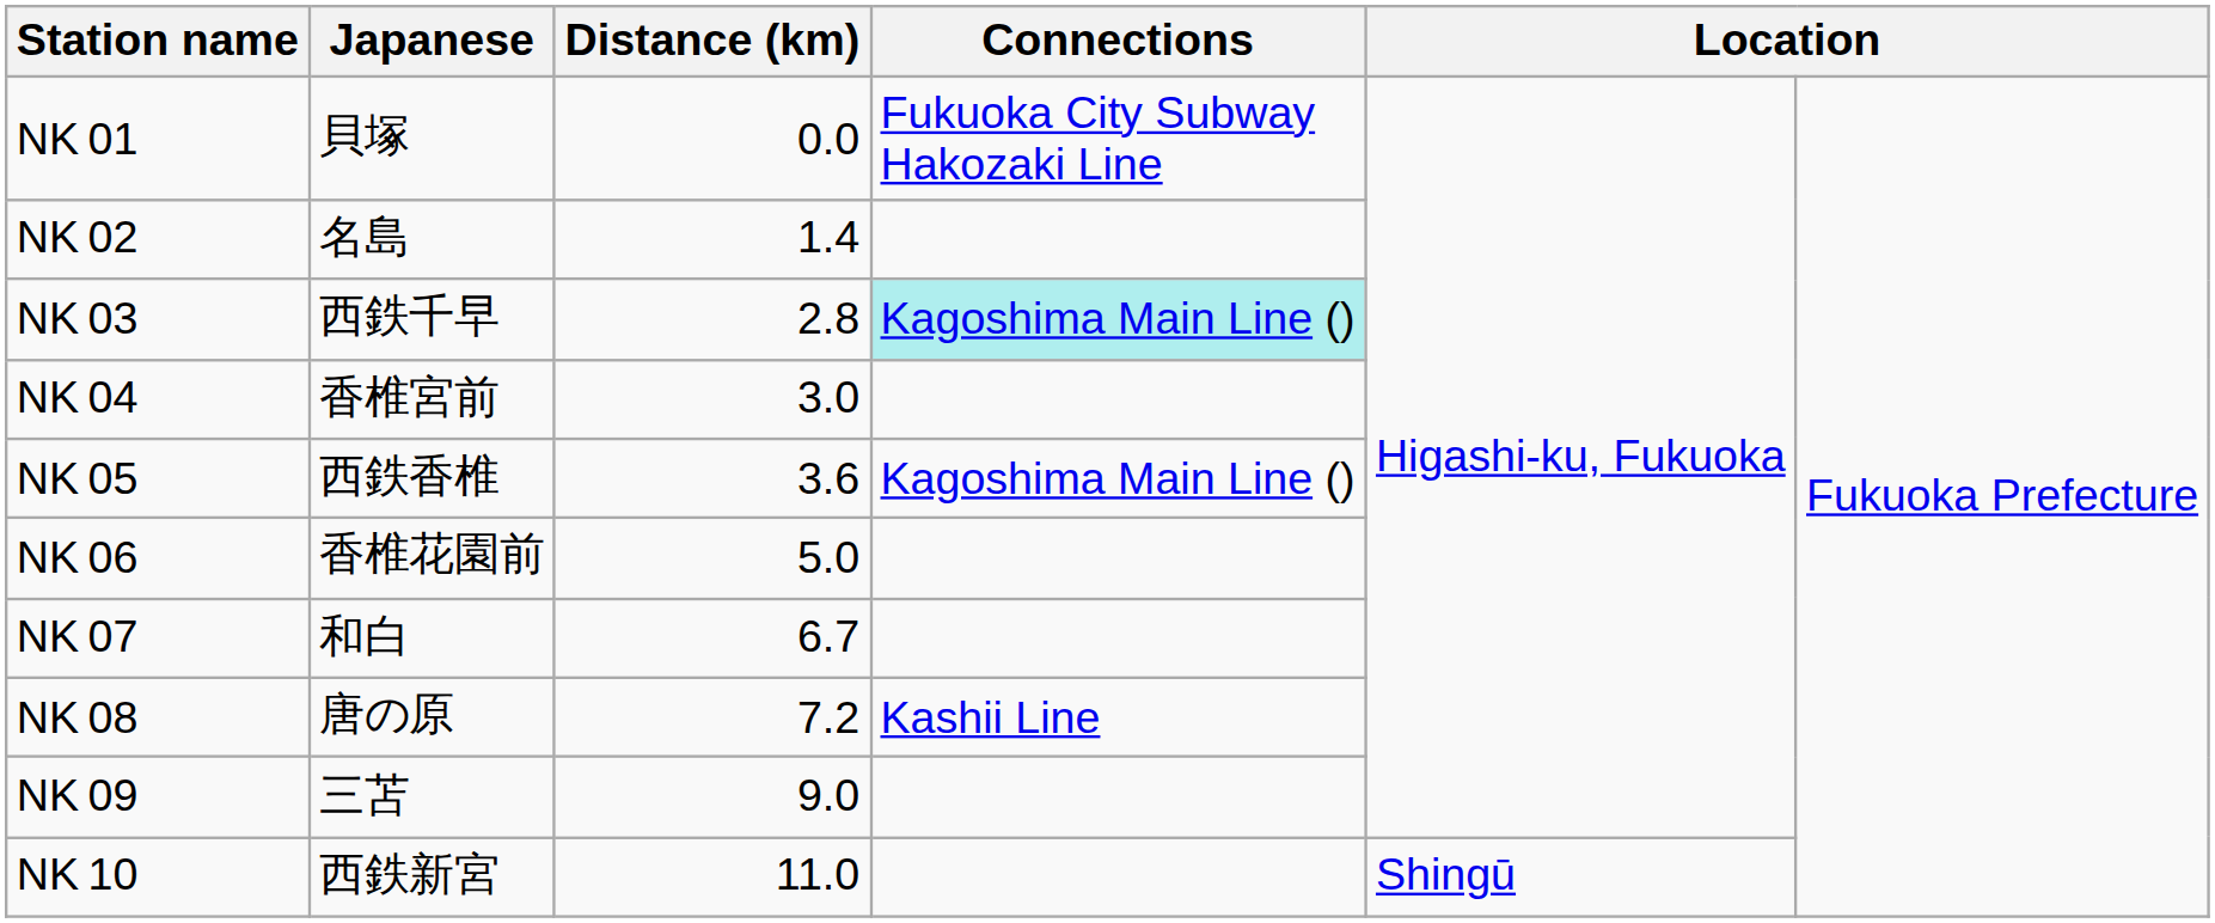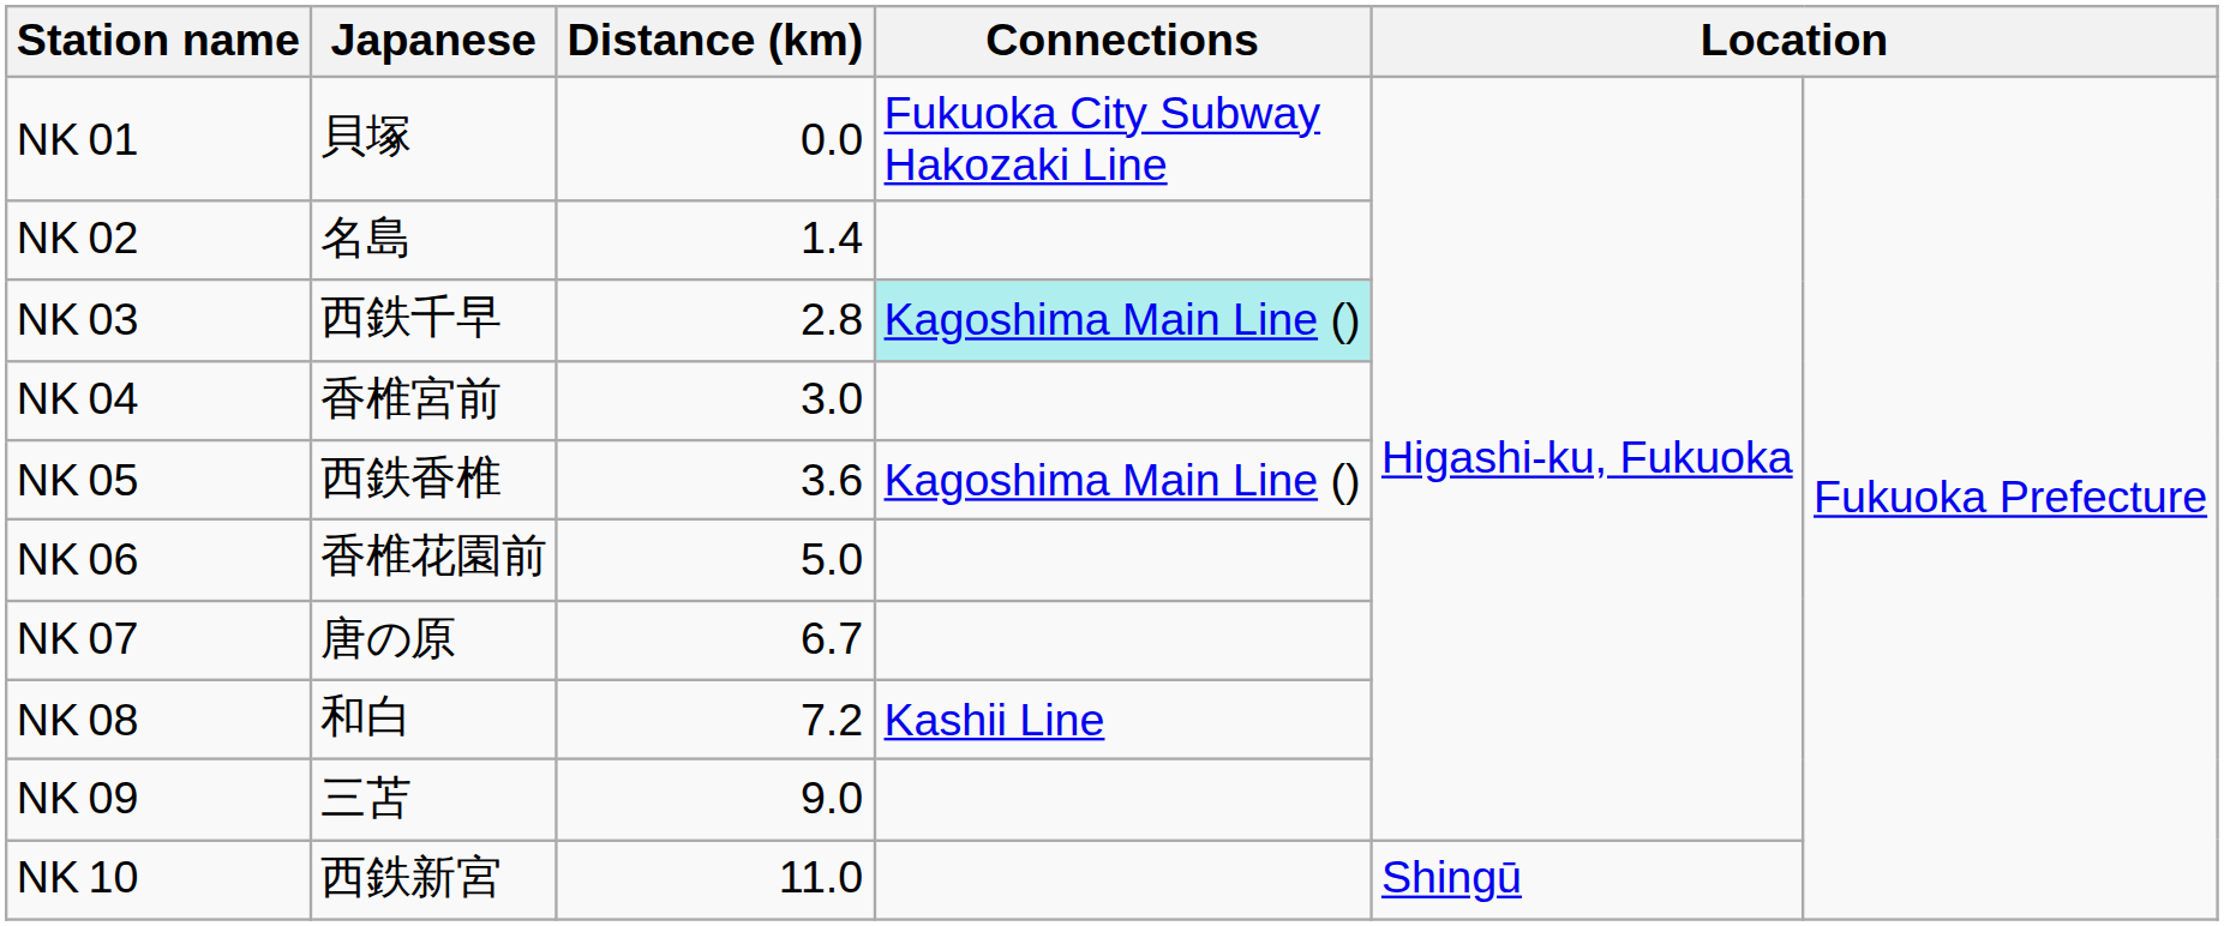NK 07 | Japanese: 和白 -> 唐の原
NK 08 | Japanese: 唐の原 -> 和白
